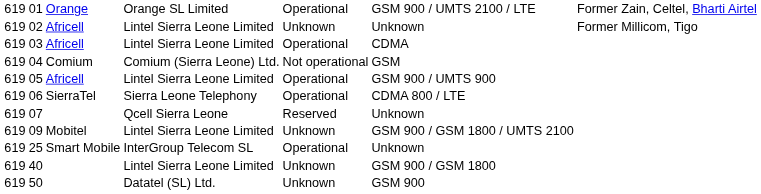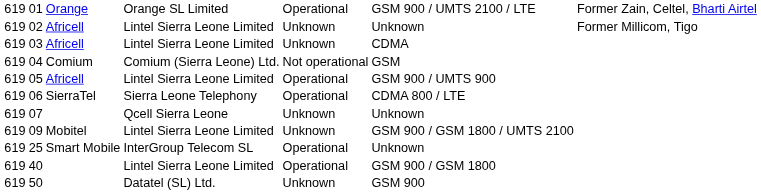03 | column 5: Operational -> Unknown
07 | column 5: Reserved -> Unknown
40 | column 5: Unknown -> Operational
